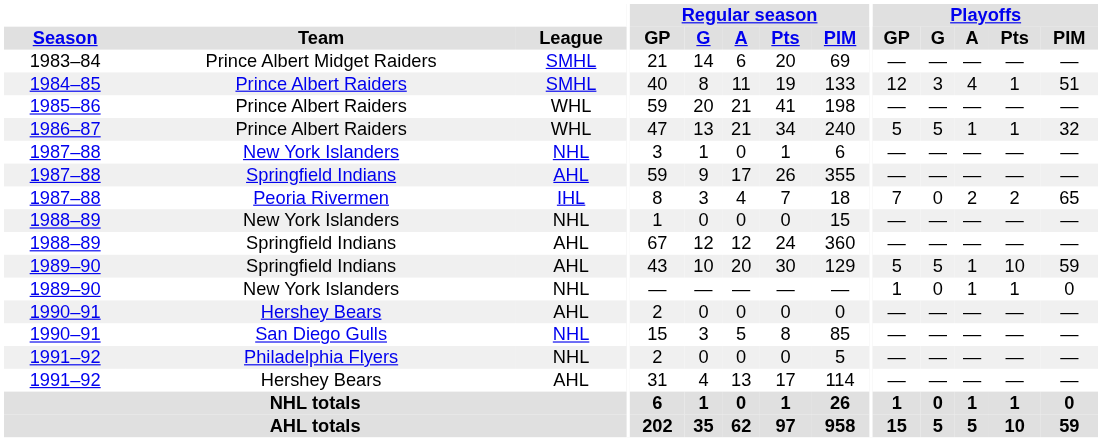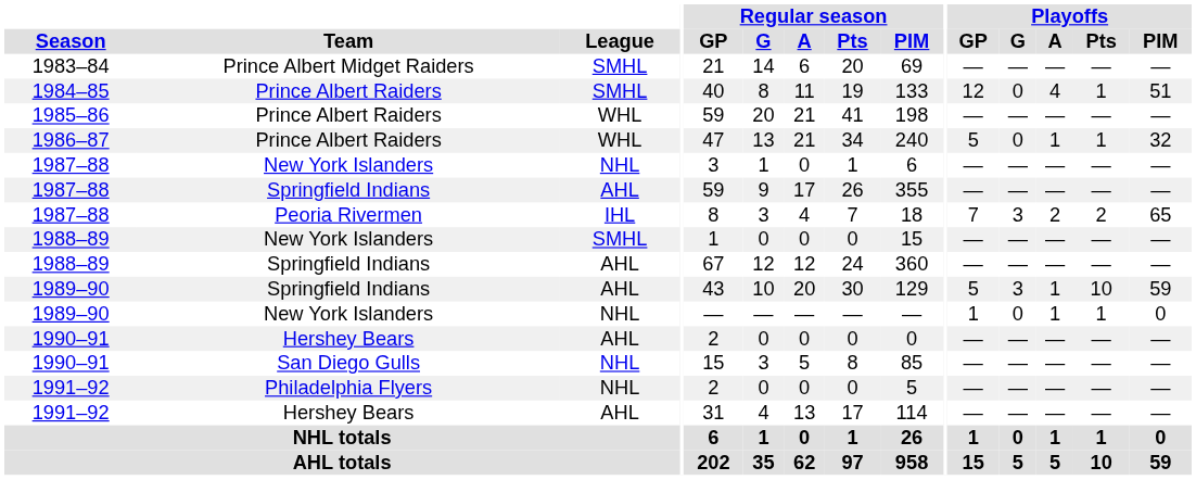1984–85 | Playoffs / G: 3 -> 0
1986–87 | Playoffs / G: 5 -> 0
1987–88 / Peoria Rivermen | Playoffs / G: 0 -> 3
1988–89 / New York Islanders | League: NHL -> SMHL
1989–90 / Springfield Indians | Playoffs / G: 5 -> 3
